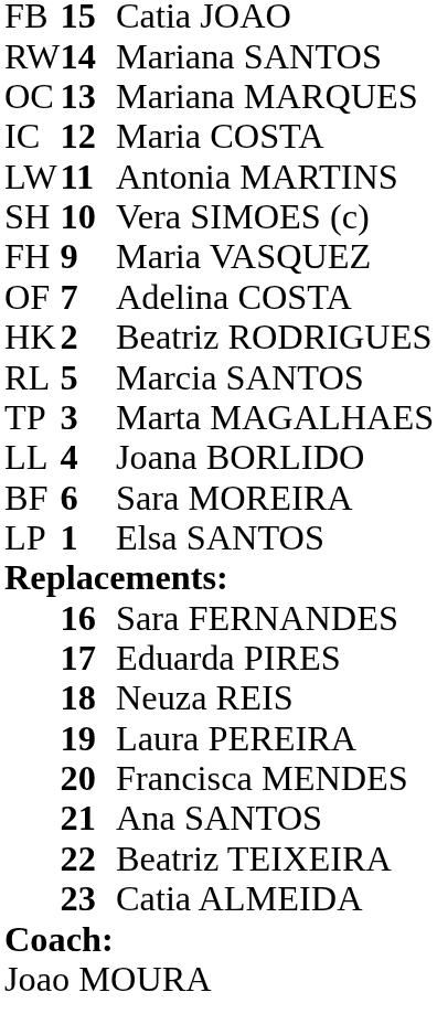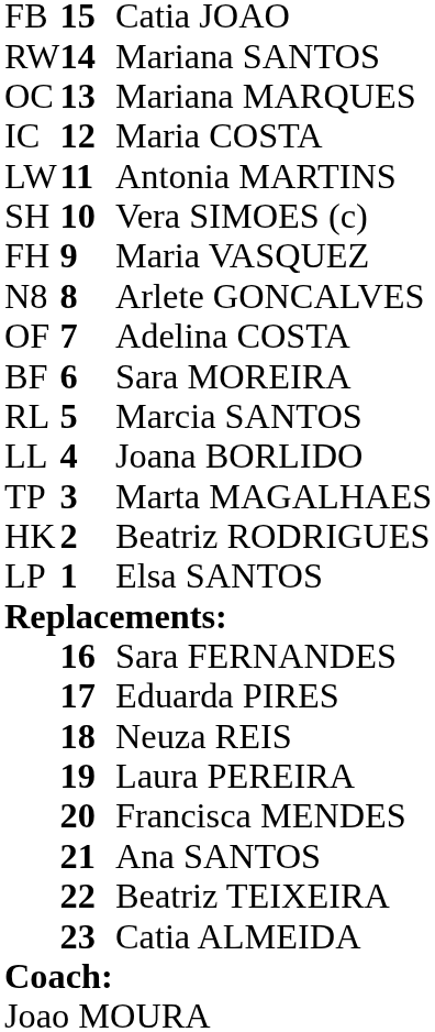+ row: N8 | 8 | Arlete GONCALVES
rows swapped: Sara MOREIRA <-> Beatriz RODRIGUES
rows swapped: Joana BORLIDO <-> Marta MAGALHAES
